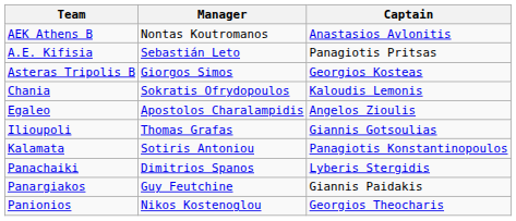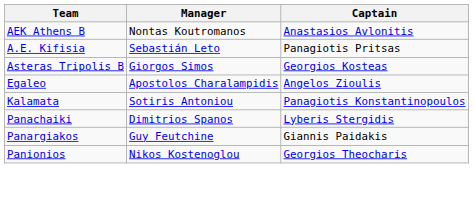- row: Chania | Sokratis Ofrydopoulos | Kaloudis Lemonis
- row: Ilioupoli | Thomas Grafas | Giannis Gotsoulias
